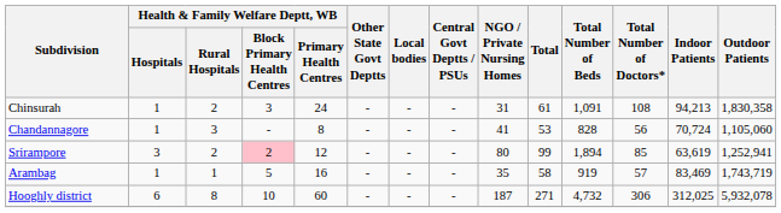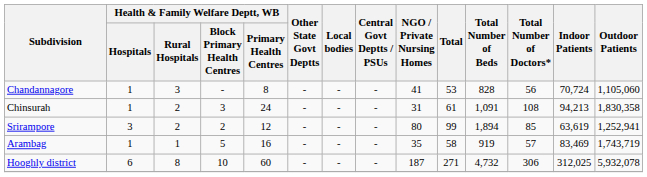rows swapped: Chinsurah <-> Chandannagore
Srirampore | column 4: pink background -> no background
